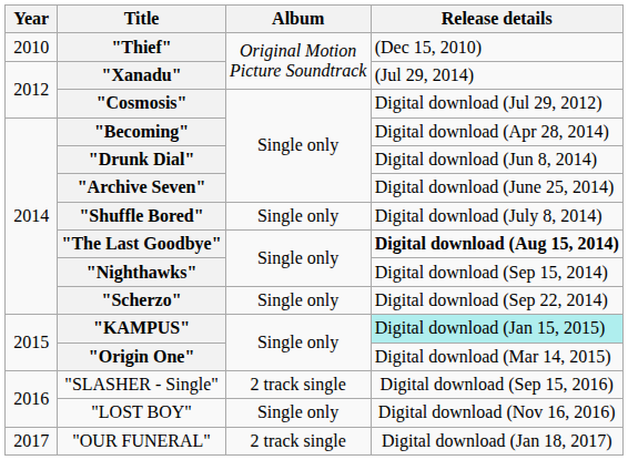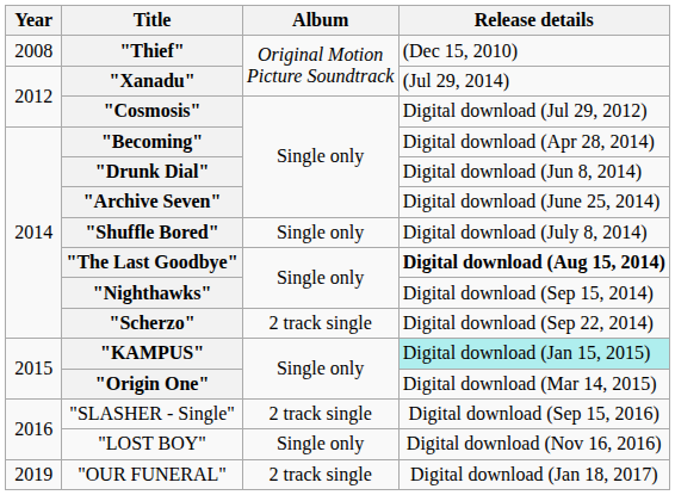"Thief" | Year: 2010 -> 2008
"Scherzo" | Album: Single only -> 2 track single
"OUR FUNERAL" | Year: 2017 -> 2019
